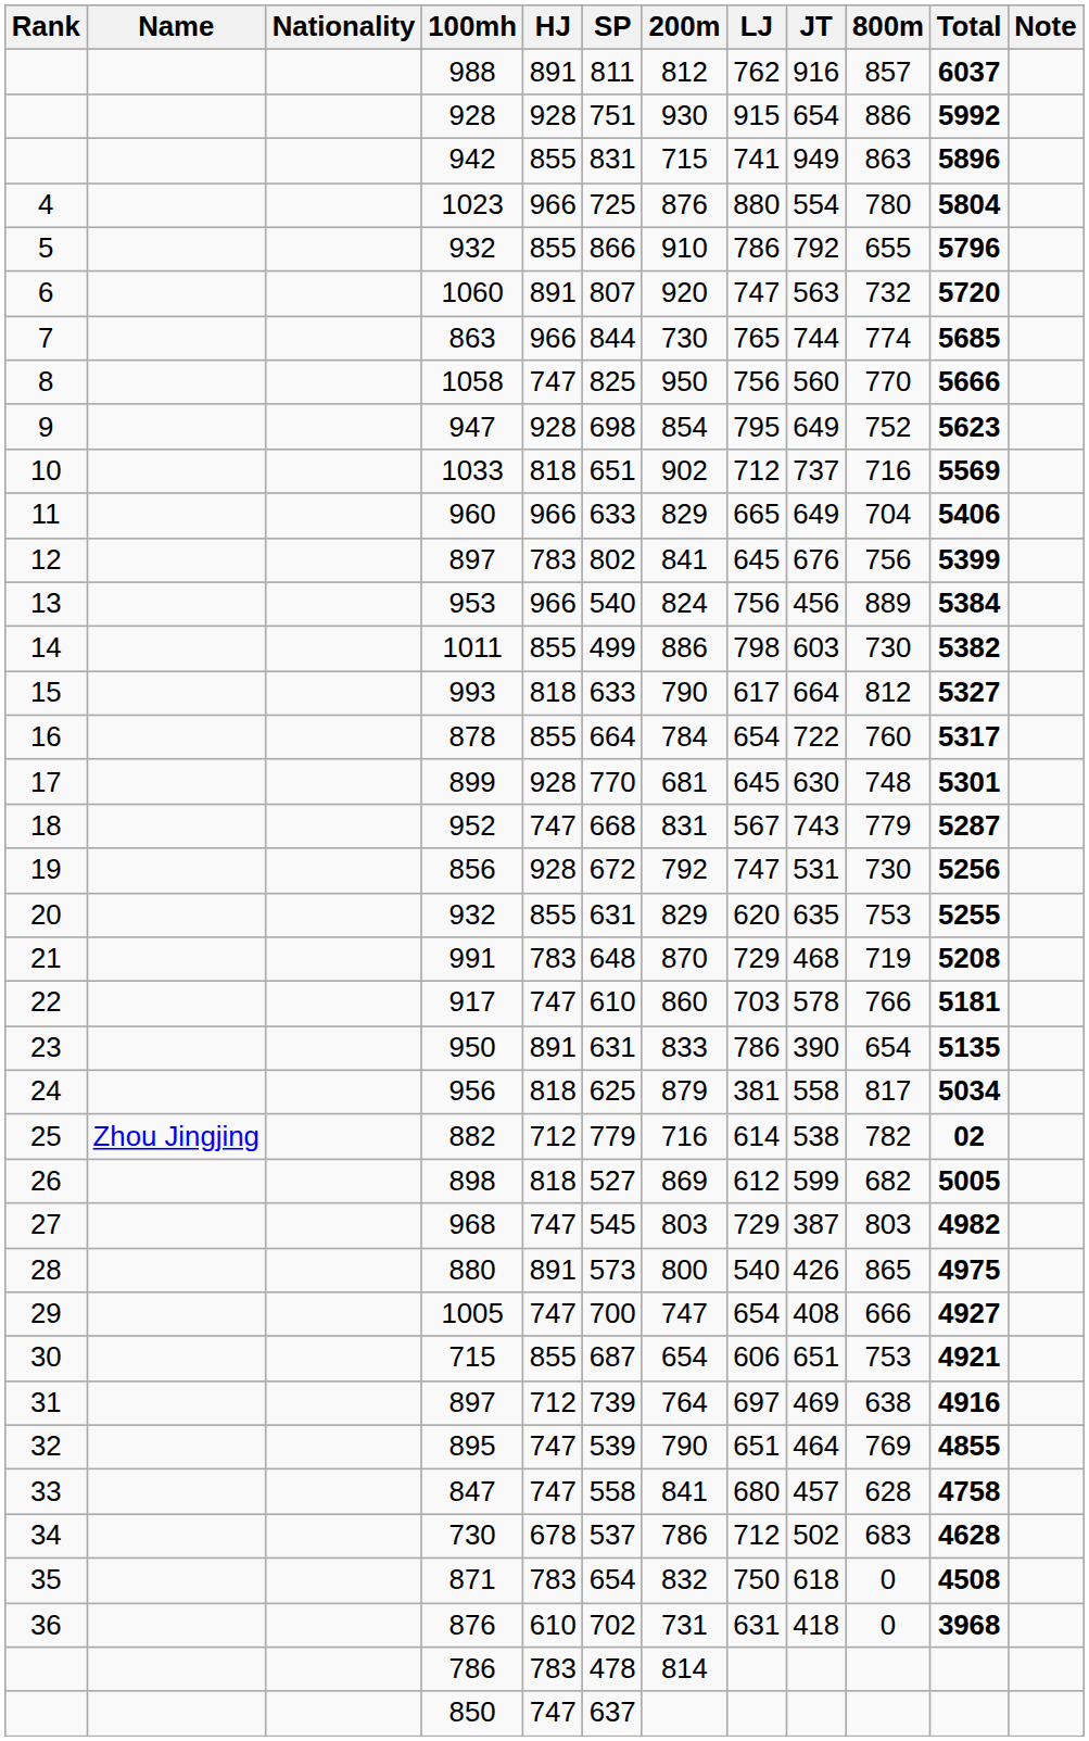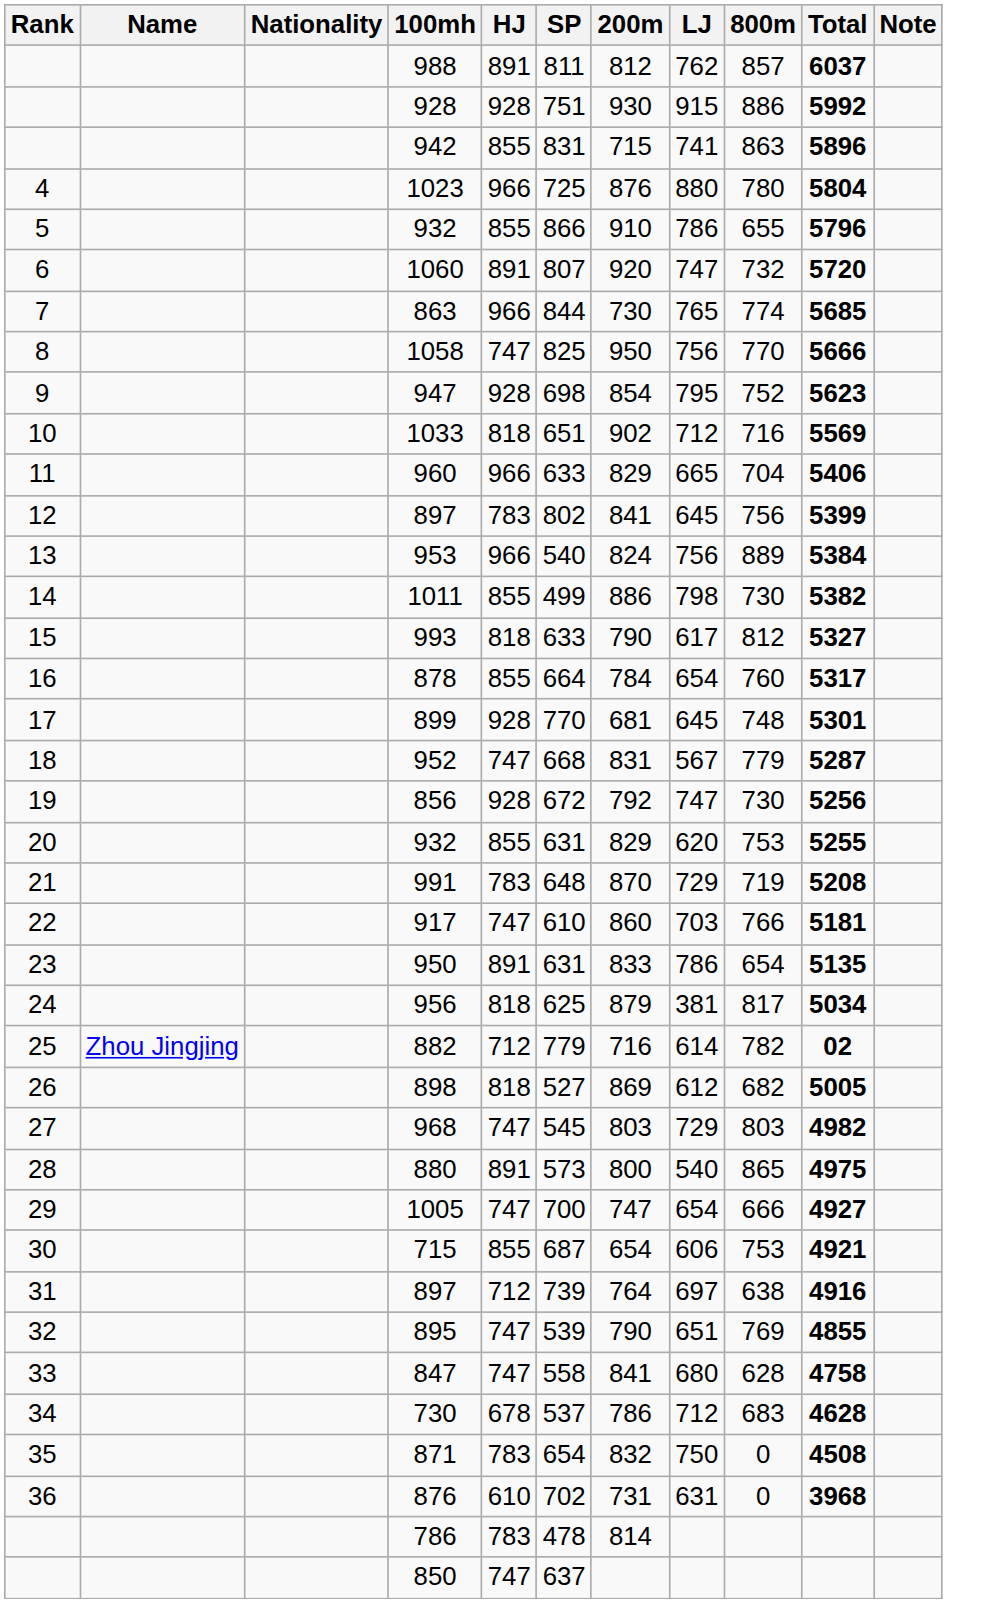- column: JT | 916 | 654 | 949 | 554 | 792 | 563 | 744 | 560 | 649 | 737 | 649 | 676 | 456 | 603 | 664 | 722 | 630 | 743 | 531 | 635 | 468 | 578 | 390 | 558 | 538 | 599 | 387 | 426 | 408 | 651 | 469 | 464 | 457 | 502 | 618 | 418
